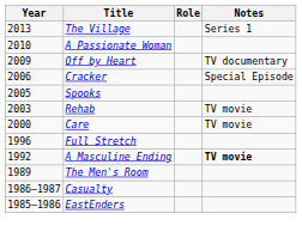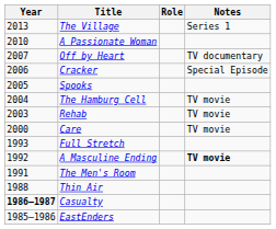Off by Heart | Year: 2009 -> 2007
+ row: 2004 | The Hamburg Cell | TV movie
Full Stretch | Year: 1996 -> 1993
The Men's Room | Year: 1989 -> 1991
+ row: 1988 | Thin Air
Casualty | Year: normal -> bold
